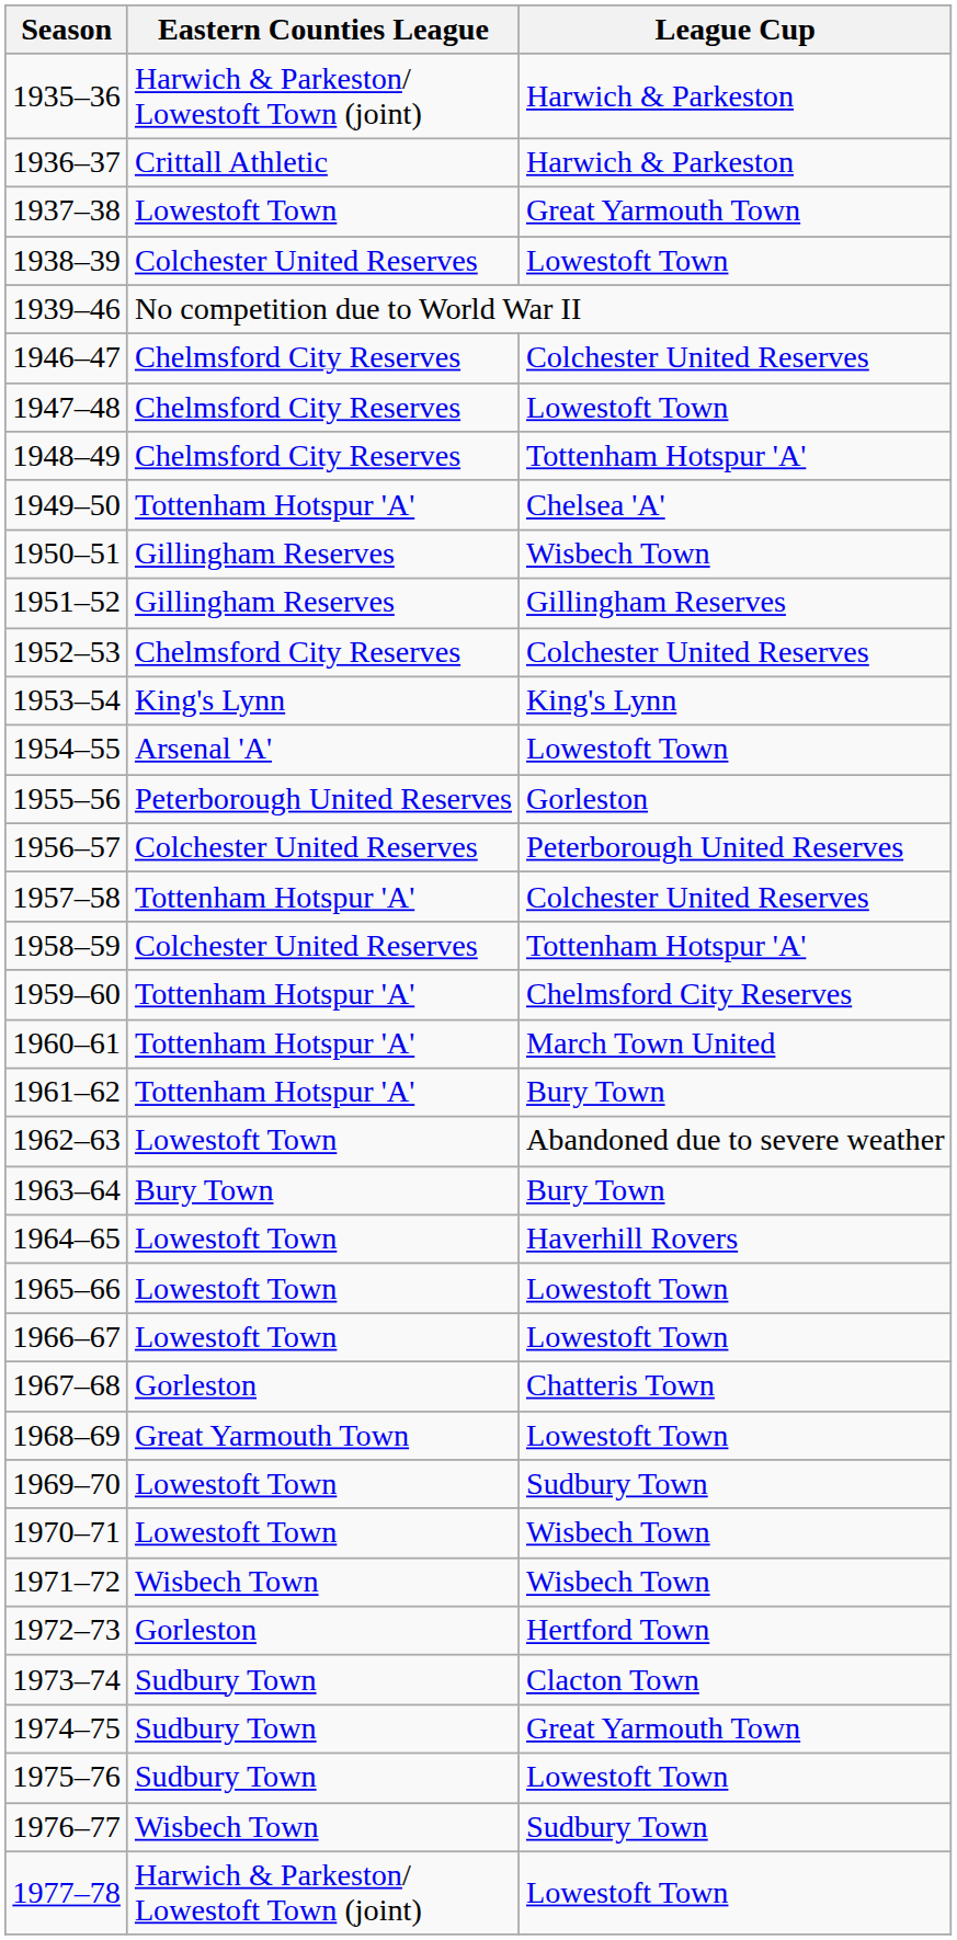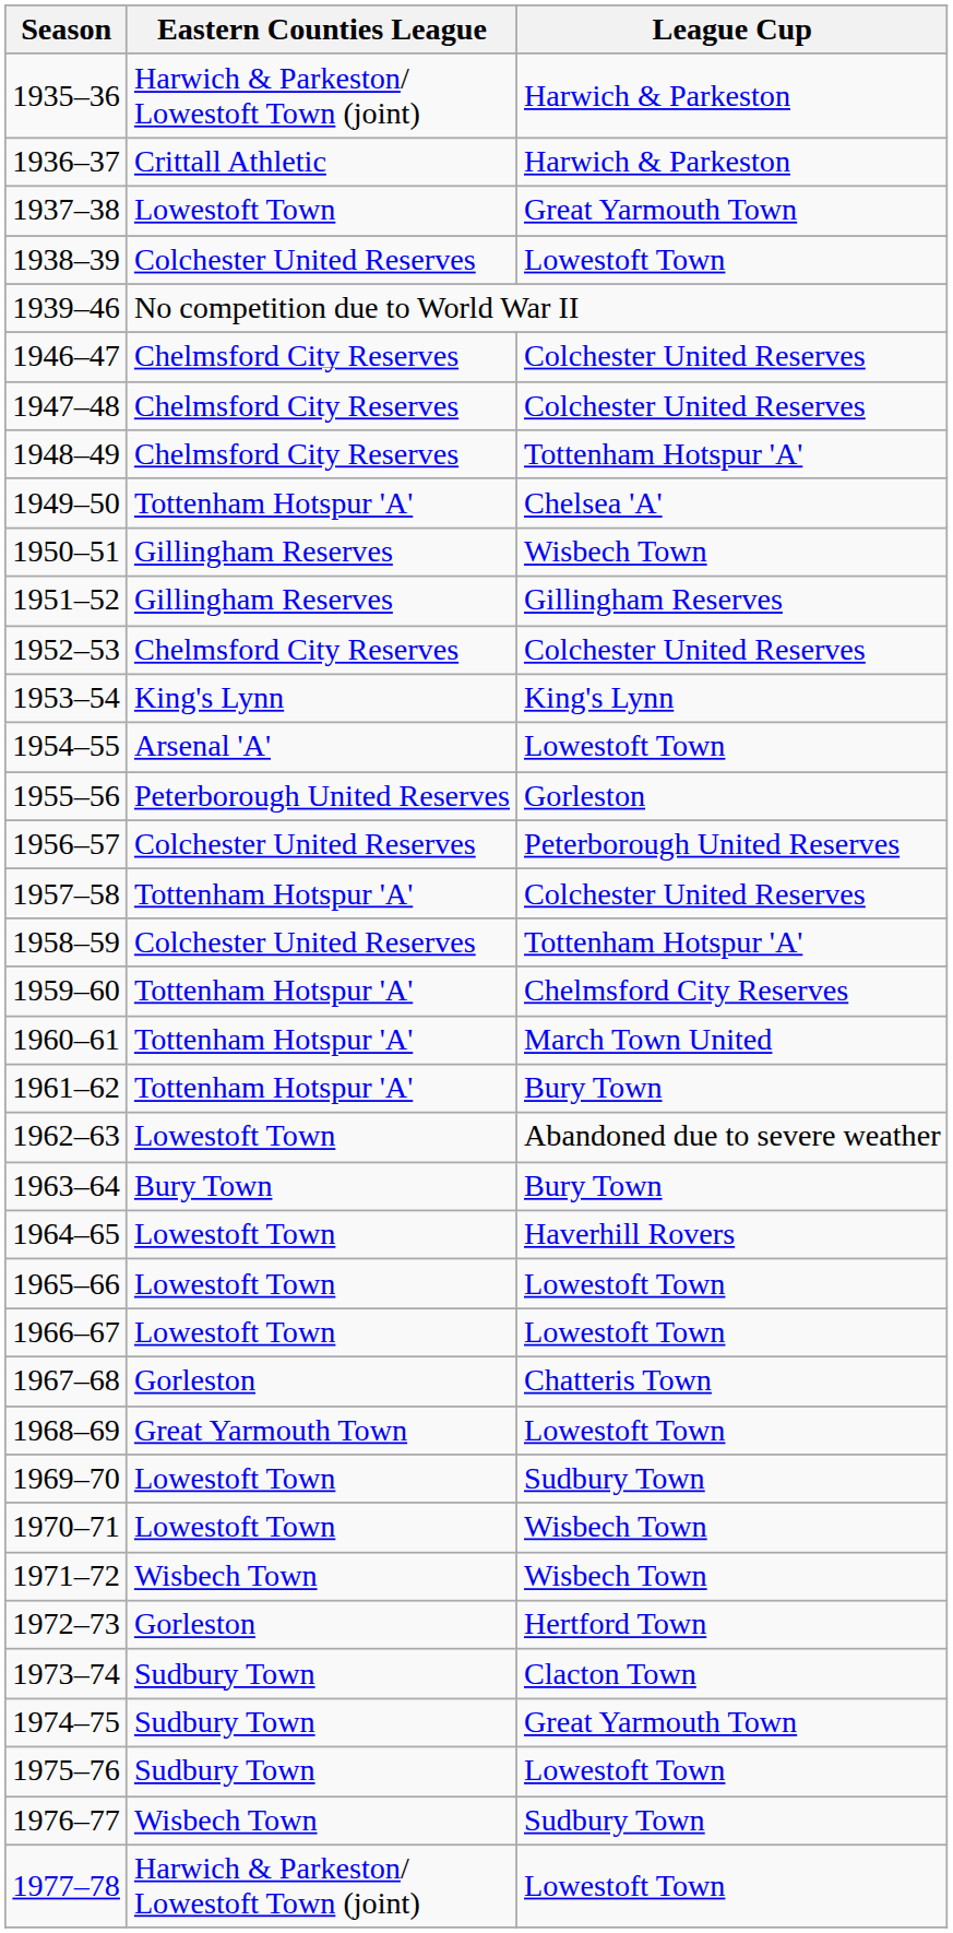1947–48 | League Cup: Lowestoft Town -> Colchester United Reserves
